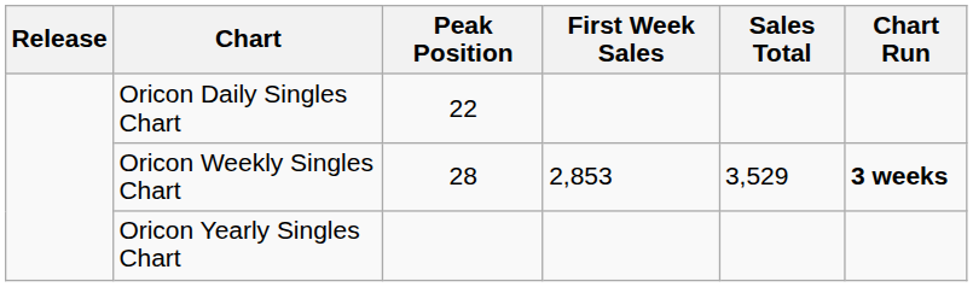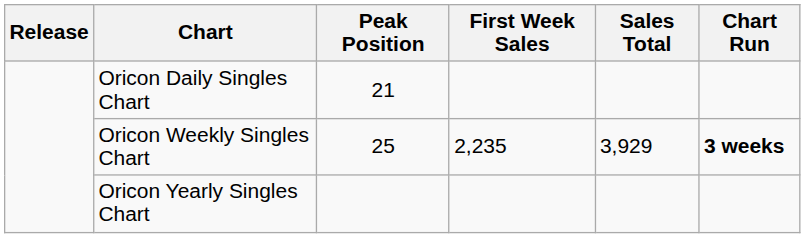Oricon Daily Singles Chart | Peak Position: 22 -> 21
Oricon Weekly Singles Chart | Peak Position: 28 -> 25
Oricon Weekly Singles Chart | First Week Sales: 2,853 -> 2,235
Oricon Weekly Singles Chart | Sales Total: 3,529 -> 3,929
